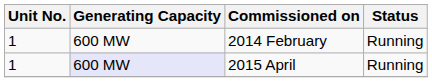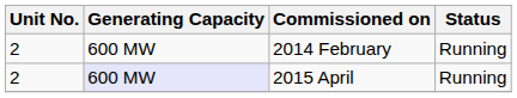2014 February | Unit No.: 1 -> 2
2015 April | Unit No.: 1 -> 2
